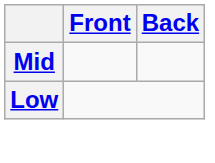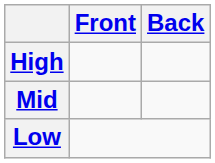+ row: High
